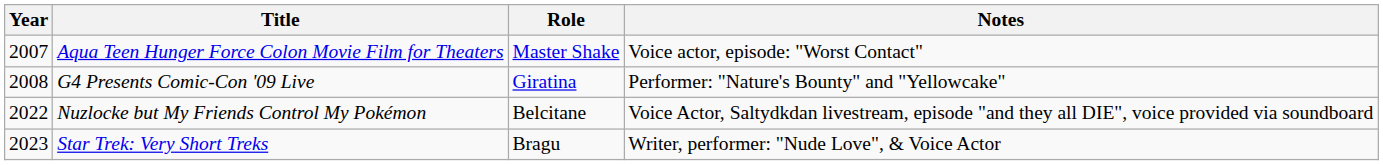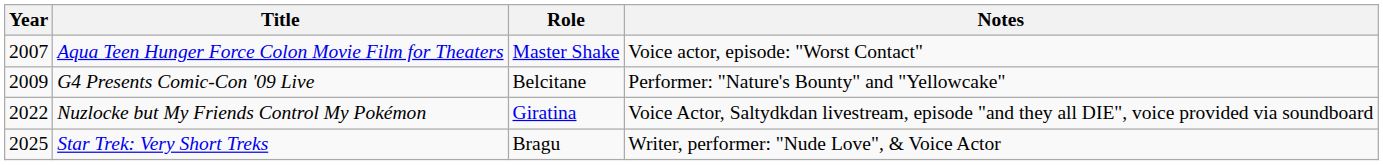G4 Presents Comic-Con '09 Live | Year: 2008 -> 2009
G4 Presents Comic-Con '09 Live | Role: Giratina -> Belcitane
Nuzlocke but My Friends Control My Pokémon | Role: Belcitane -> Giratina
Star Trek: Very Short Treks | Year: 2023 -> 2025
